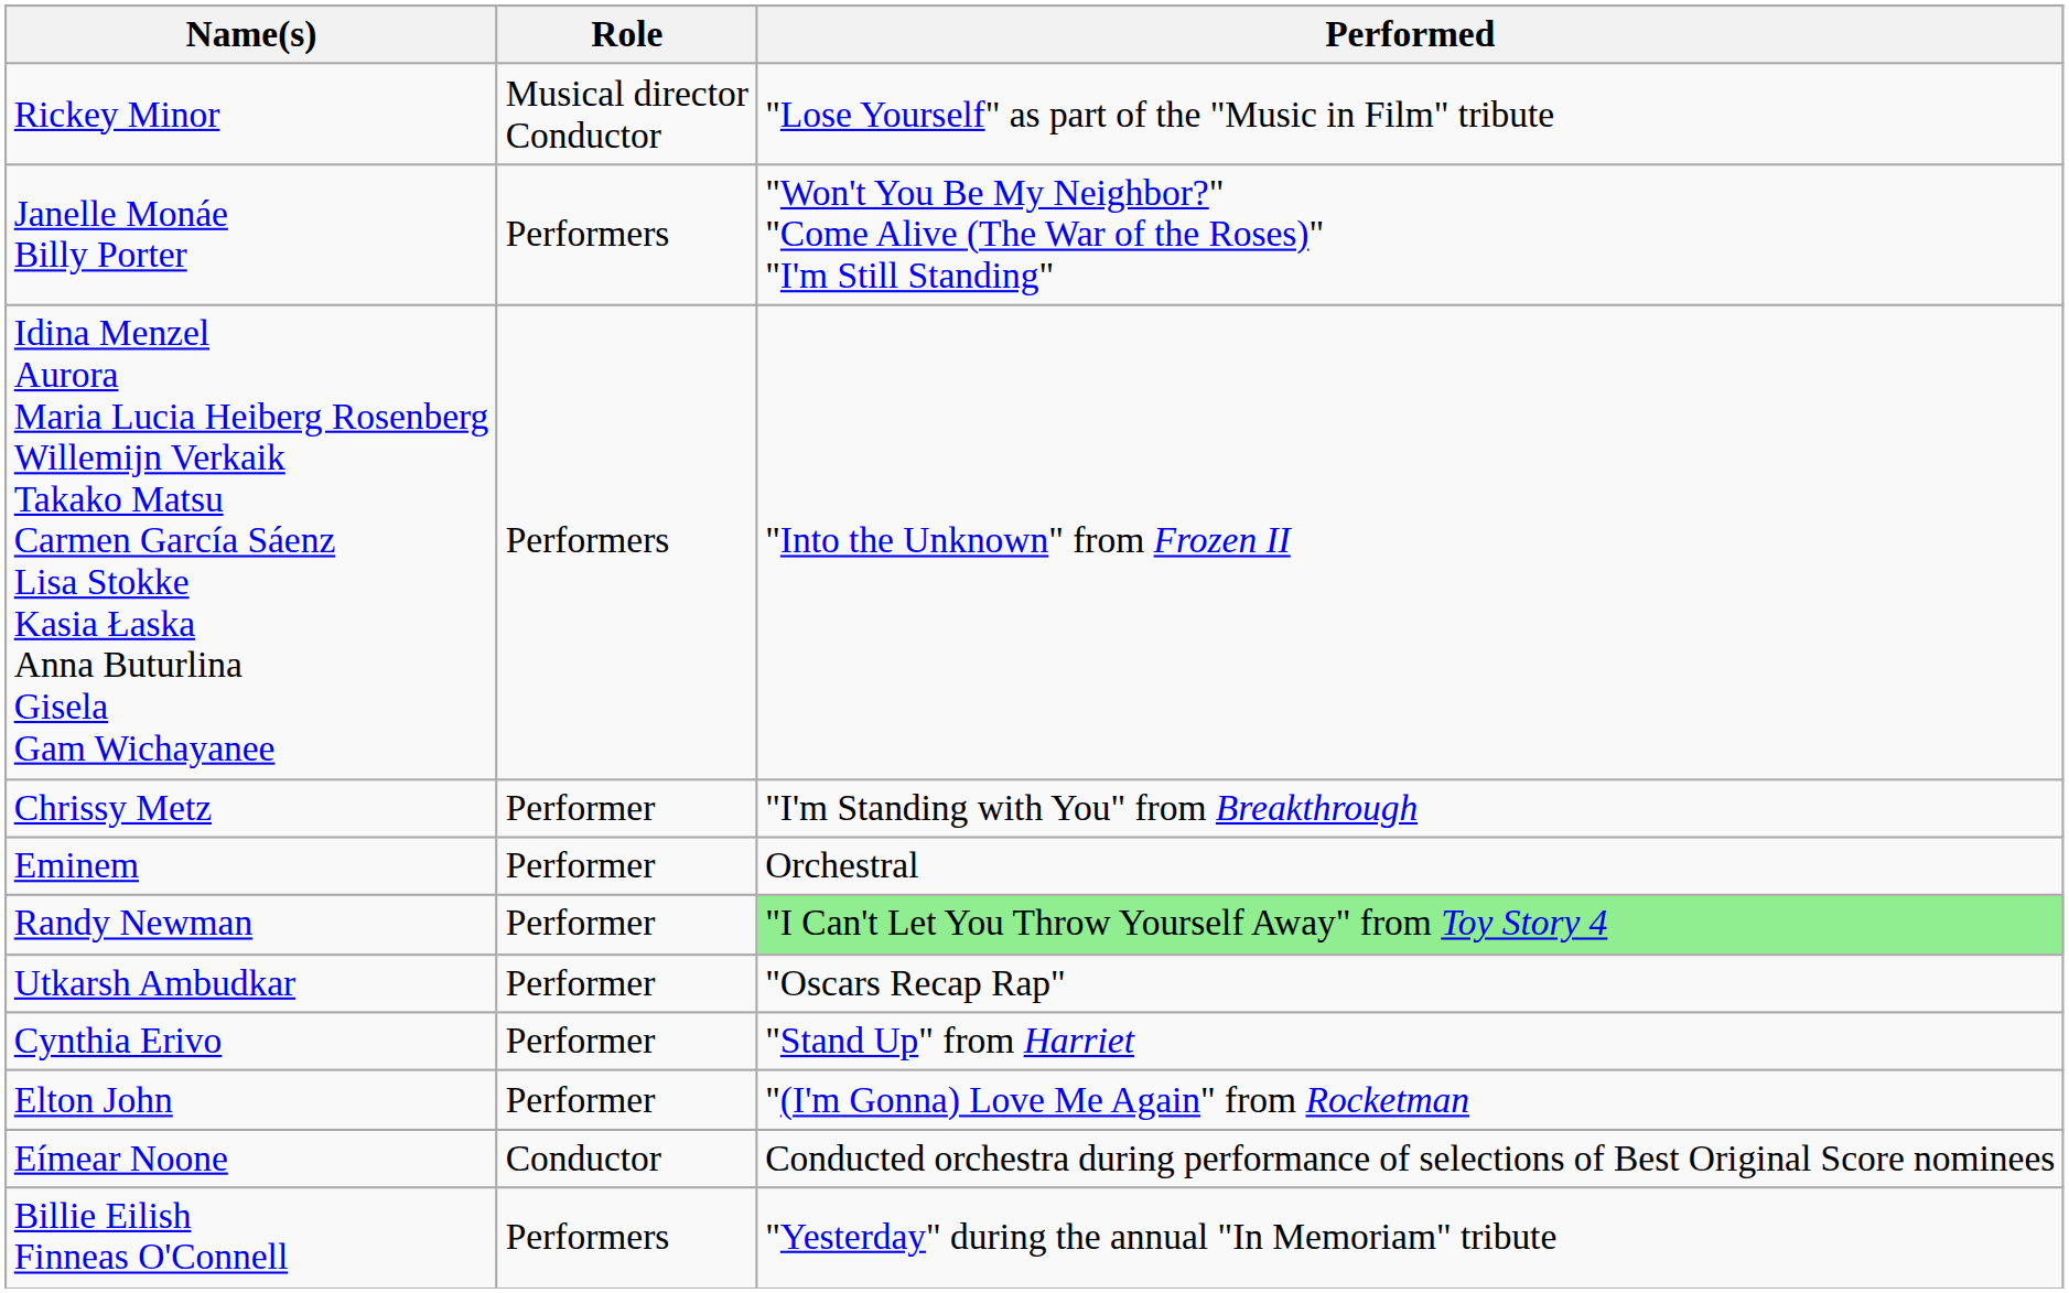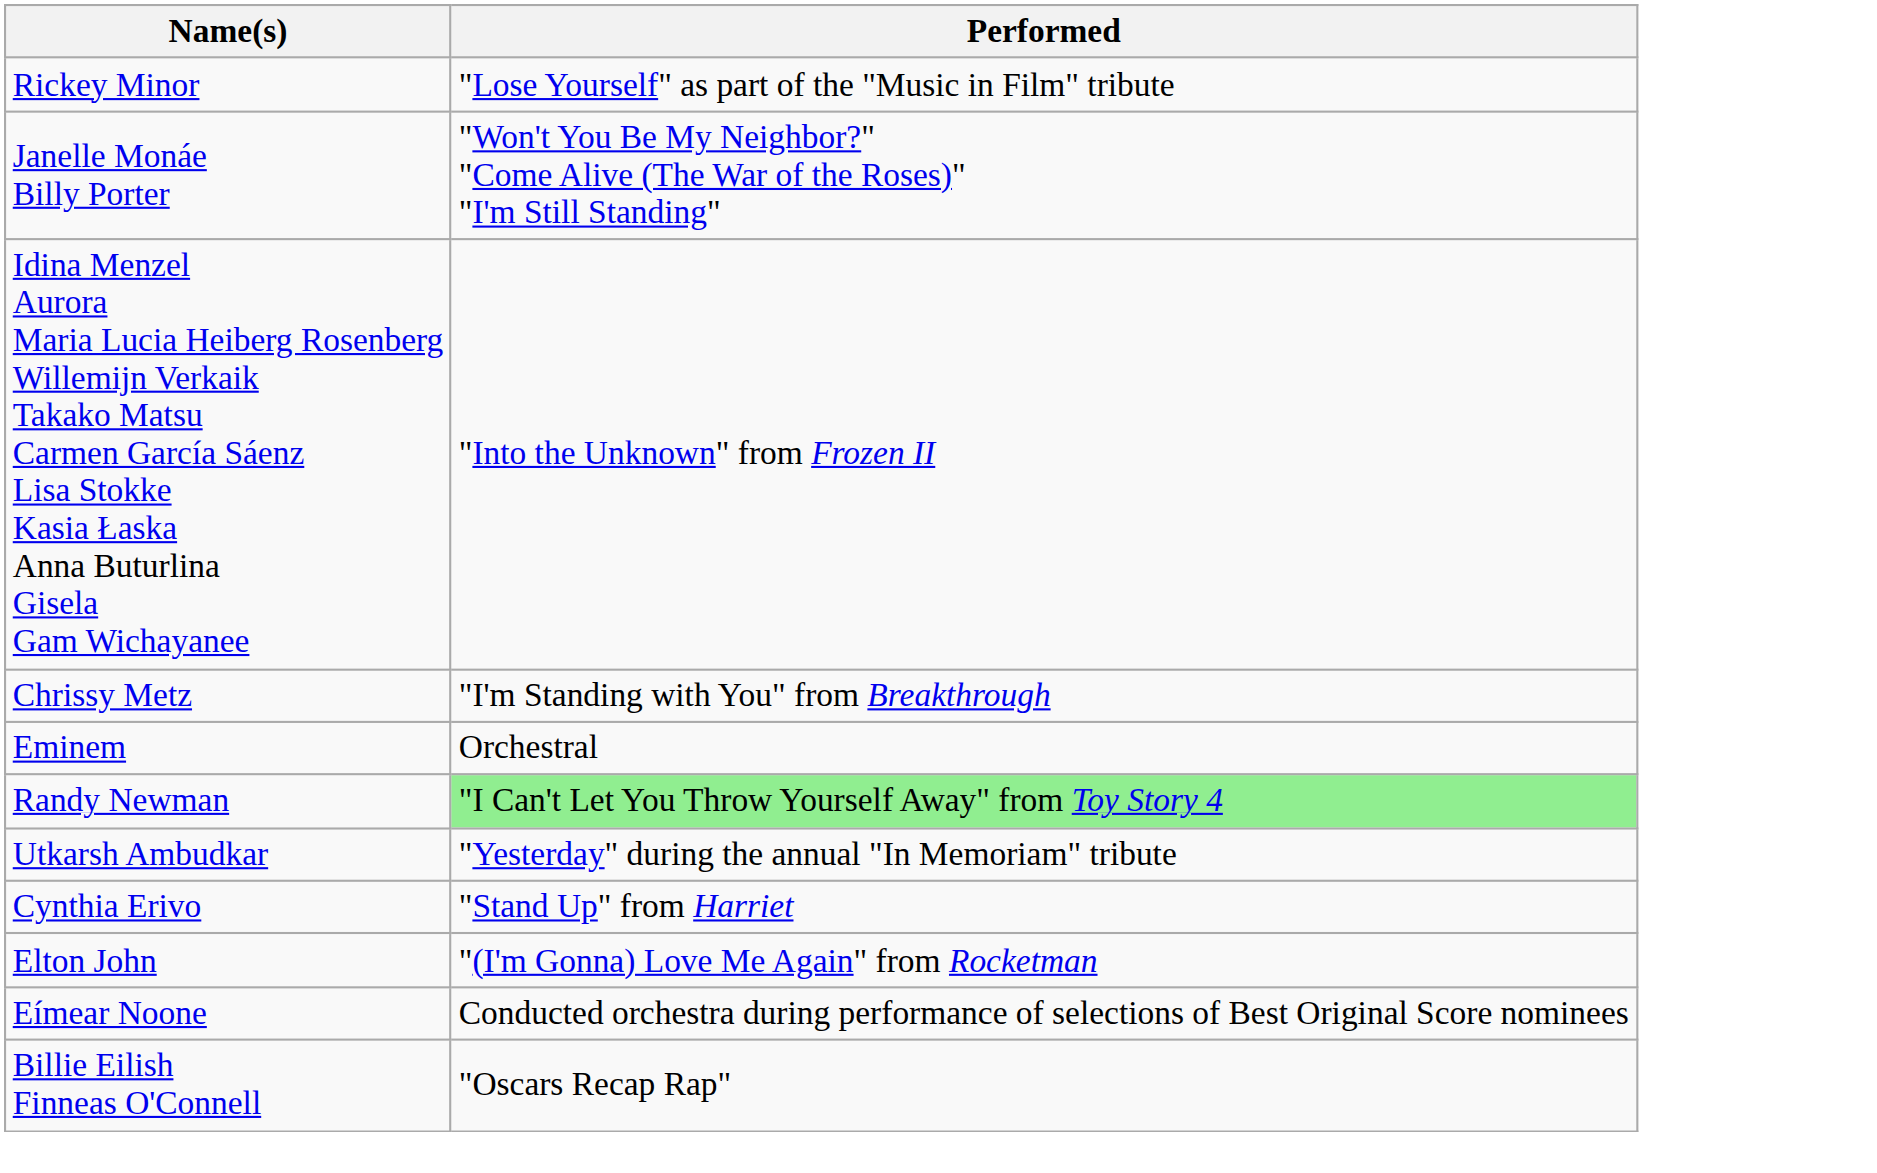- column: Role | Musical director Conductor | Performers | Performers | Performer | Performer | Performer | Performer | Performer | Performer | Conductor | Performers
Utkarsh Ambudkar | Performed: "Oscars Recap Rap" -> "Yesterday" during the annual "In Memoriam" tribute
Billie Eilish Finneas O'Connell | Performed: "Yesterday" during the annual "In Memoriam" tribute -> "Oscars Recap Rap"
